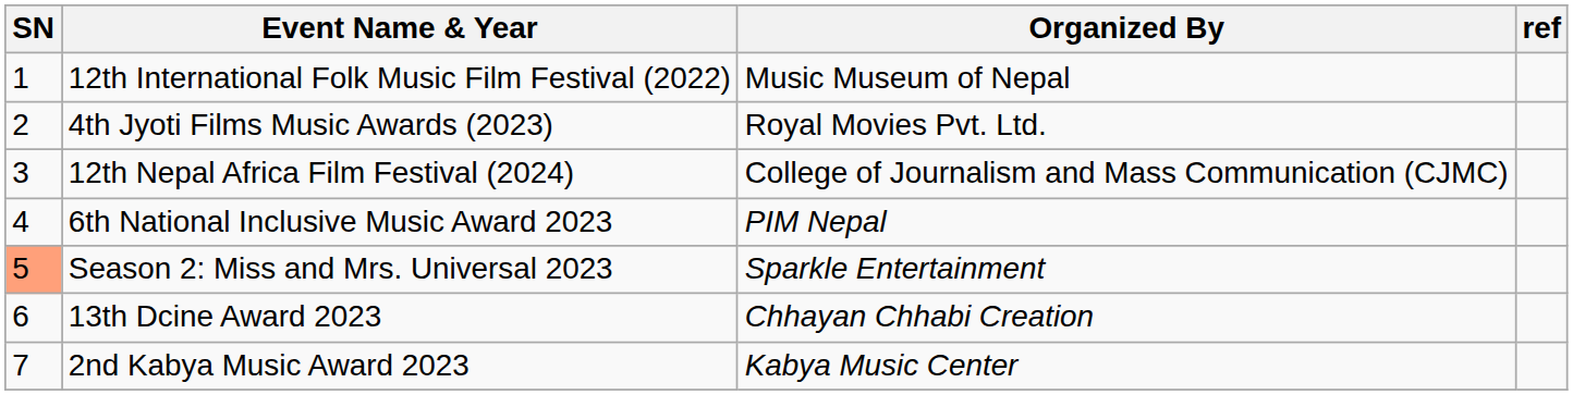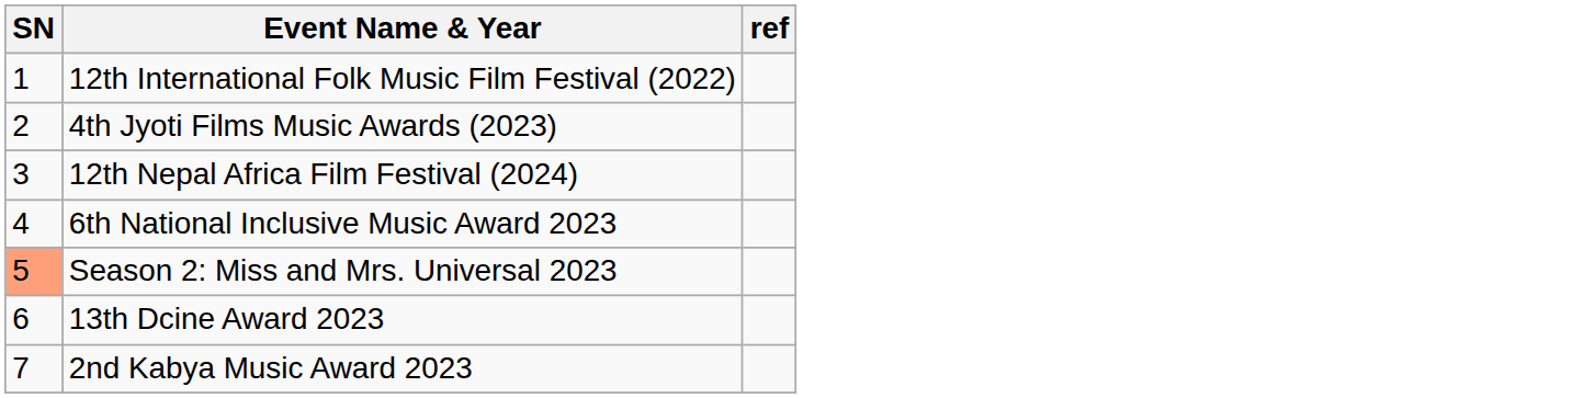- column: Organized By | Music Museum of Nepal | Royal Movies Pvt. Ltd. | College of Journalism and Mass Communication (CJMC) | PIM Nepal | Sparkle Entertainment | Chhayan Chhabi Creation | Kabya Music Center
